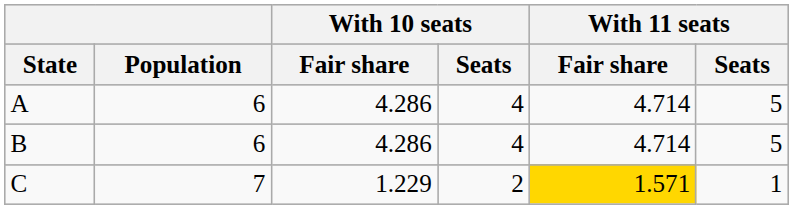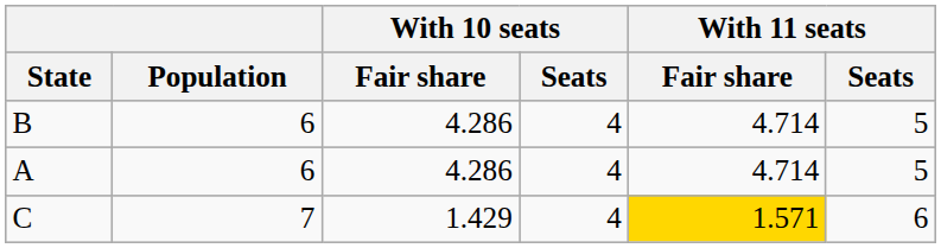rows swapped: A <-> B
C | With 10 seats / Fair share: 1.229 -> 1.429
C | With 10 seats / Seats: 2 -> 4
C | With 11 seats / Seats: 1 -> 6
